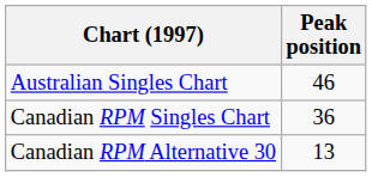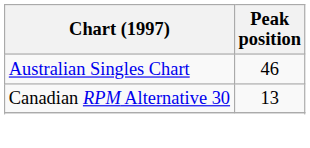- row: Canadian RPM Singles Chart | 36
